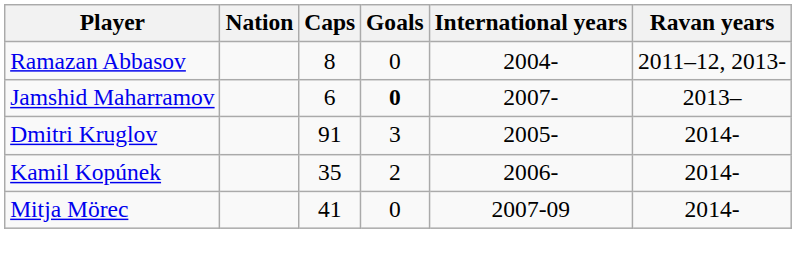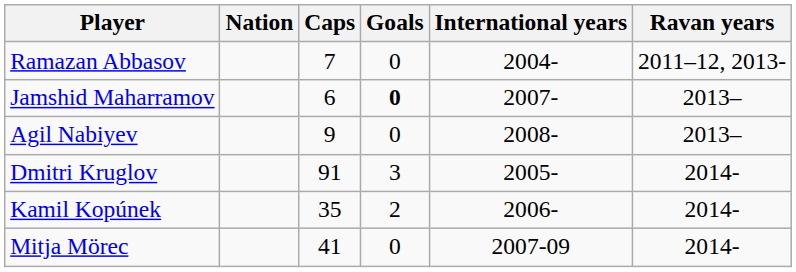Ramazan Abbasov | Caps: 8 -> 7
+ row: Agil Nabiyev | 9 | 0 | 2008- | 2013–
